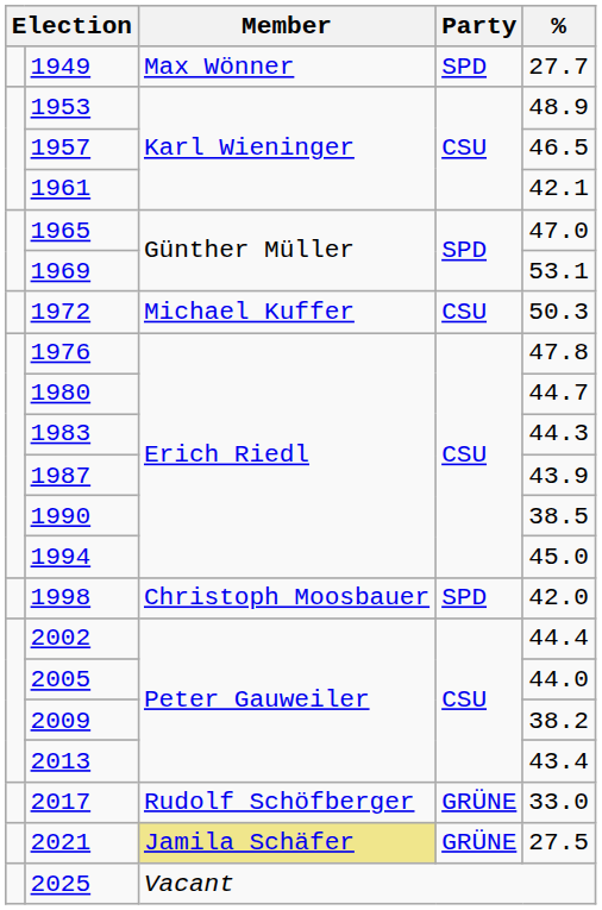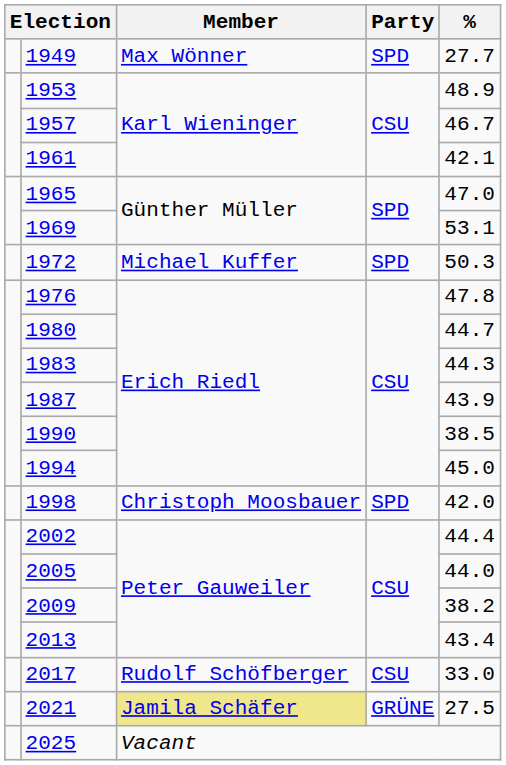1957 | %: 46.5 -> 46.7
1972 | Party: CSU -> SPD
2017 | Party: GRÜNE -> CSU
